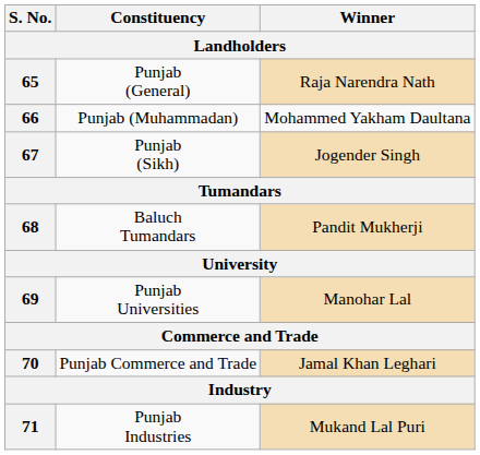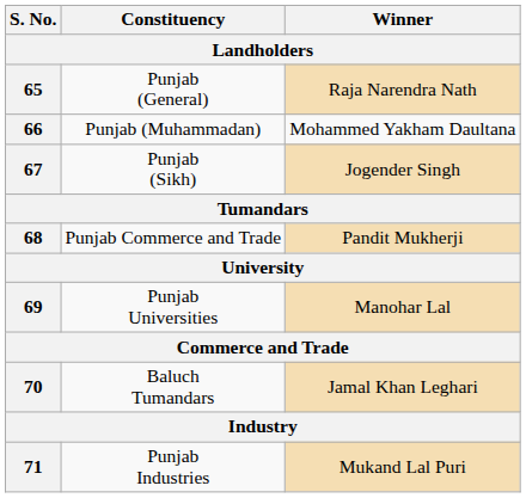68 | Constituency: Baluch Tumandars -> Punjab Commerce and Trade
70 | Constituency: Punjab Commerce and Trade -> Baluch Tumandars
